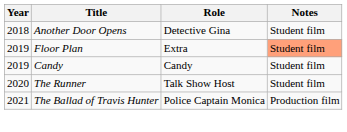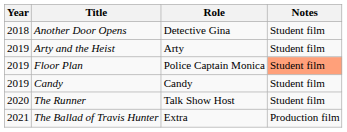+ row: 2019 | Arty and the Heist | Arty | Student film
Floor Plan | Role: Extra -> Police Captain Monica
The Ballad of Travis Hunter | Role: Police Captain Monica -> Extra
